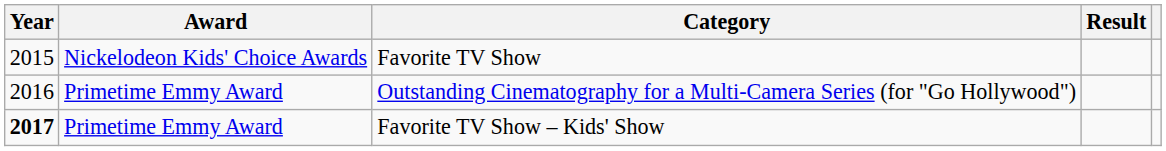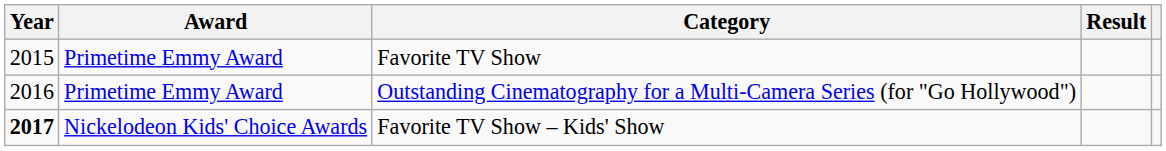Favorite TV Show | Award: Nickelodeon Kids' Choice Awards -> Primetime Emmy Award
Favorite TV Show – Kids' Show | Award: Primetime Emmy Award -> Nickelodeon Kids' Choice Awards
